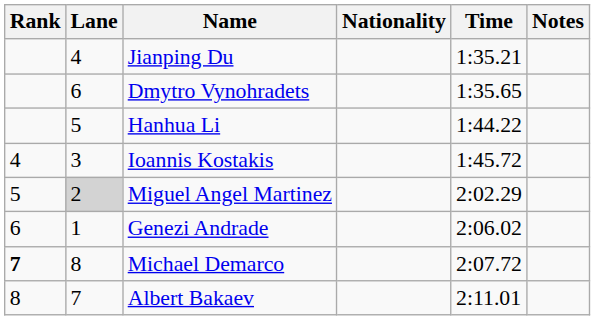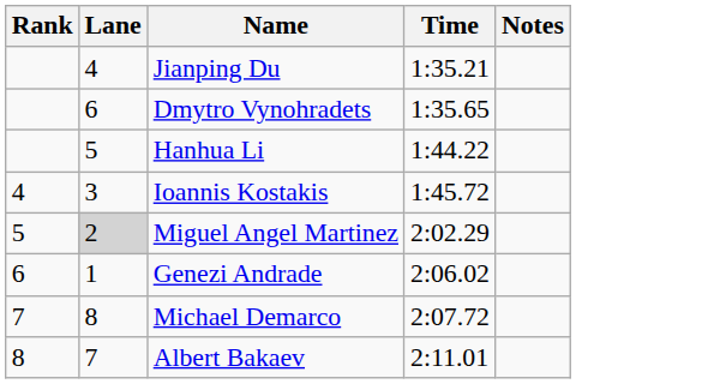- column: Nationality
Michael Demarco | Rank: bold -> normal
